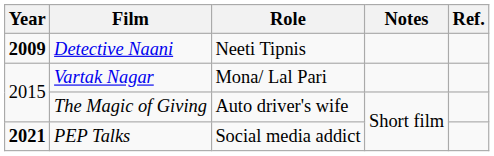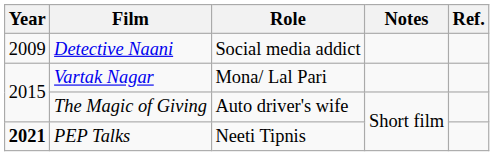Detective Naani | Year: bold -> normal
Detective Naani | Role: Neeti Tipnis -> Social media addict
PEP Talks | Role: Social media addict -> Neeti Tipnis
